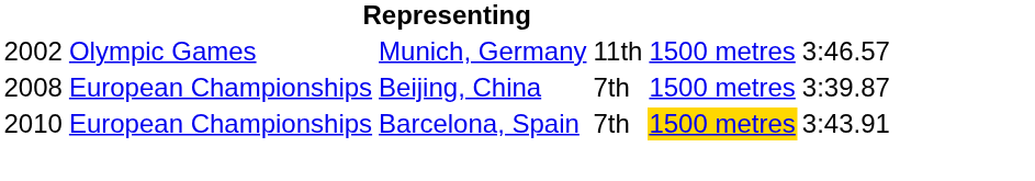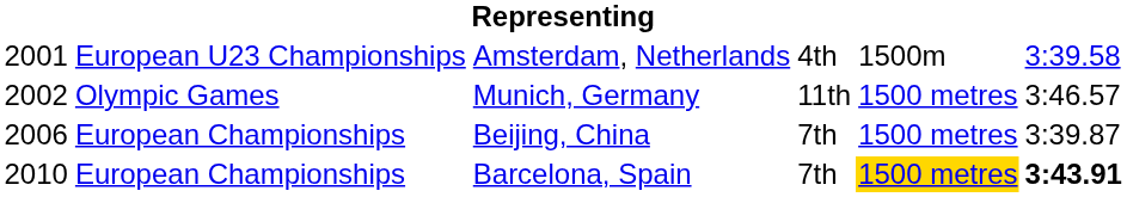+ row: 2001 | European U23 Championships | Amsterdam, Netherlands | 4th | 1500m | 3:39.58
Beijing, China | column 1: 2008 -> 2006
Barcelona, Spain | column 6: normal -> bold
